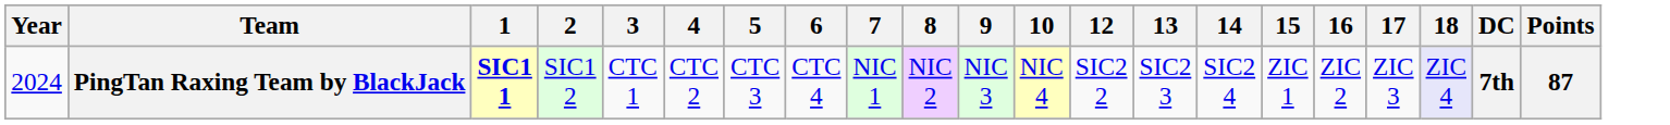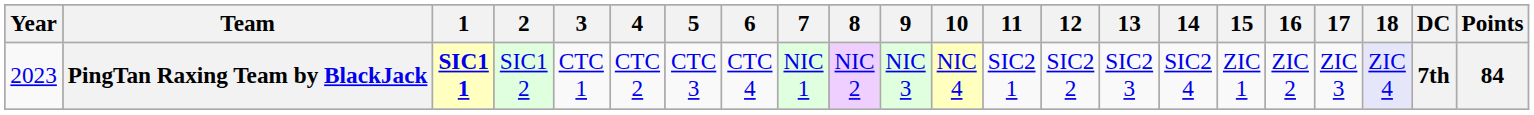+ column: 11 | SIC2 1
PingTan Raxing Team by BlackJack | Year: 2024 -> 2023
PingTan Raxing Team by BlackJack | Points: 87 -> 84
